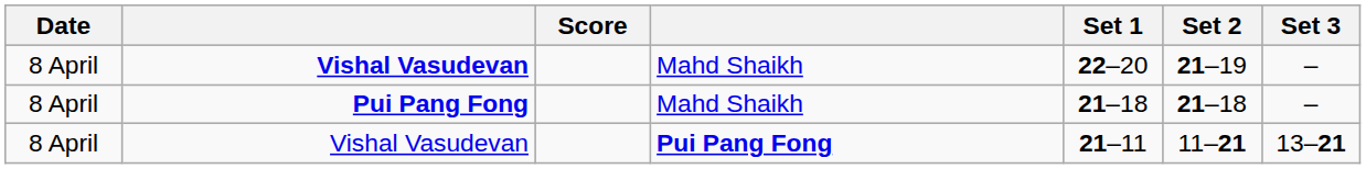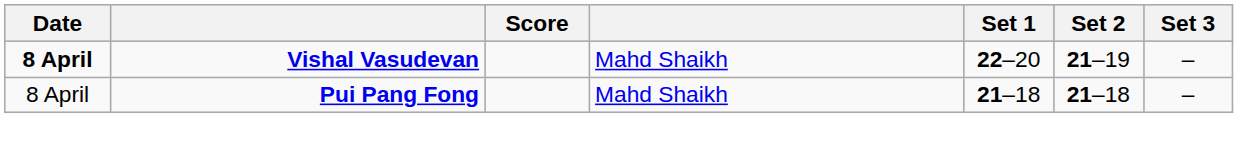Vishal Vasudevan / Mahd Shaikh | Date: normal -> bold
- row: 8 April | Vishal Vasudevan | Pui Pang Fong | 21–11 | 11–21 | 13–21
